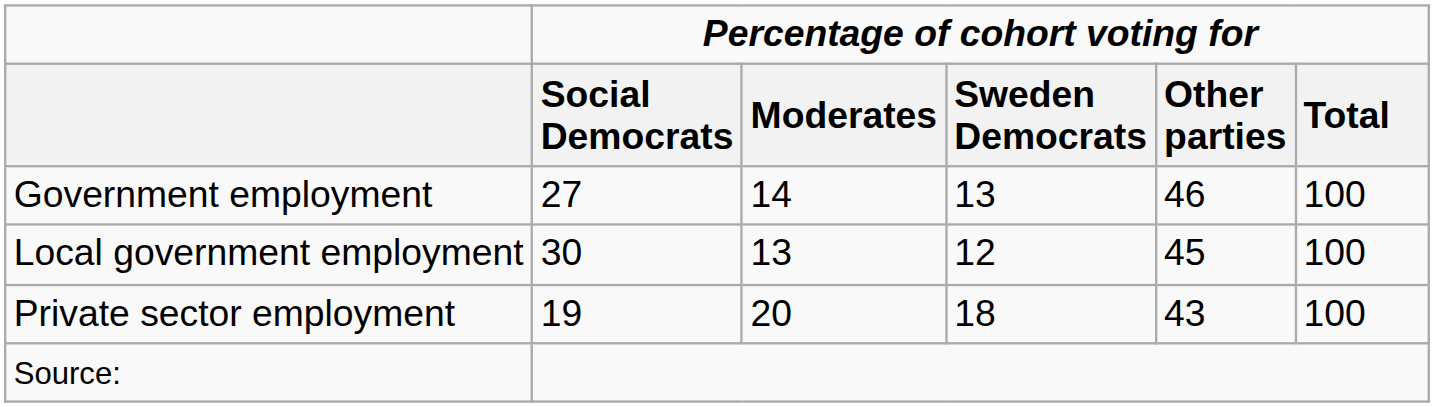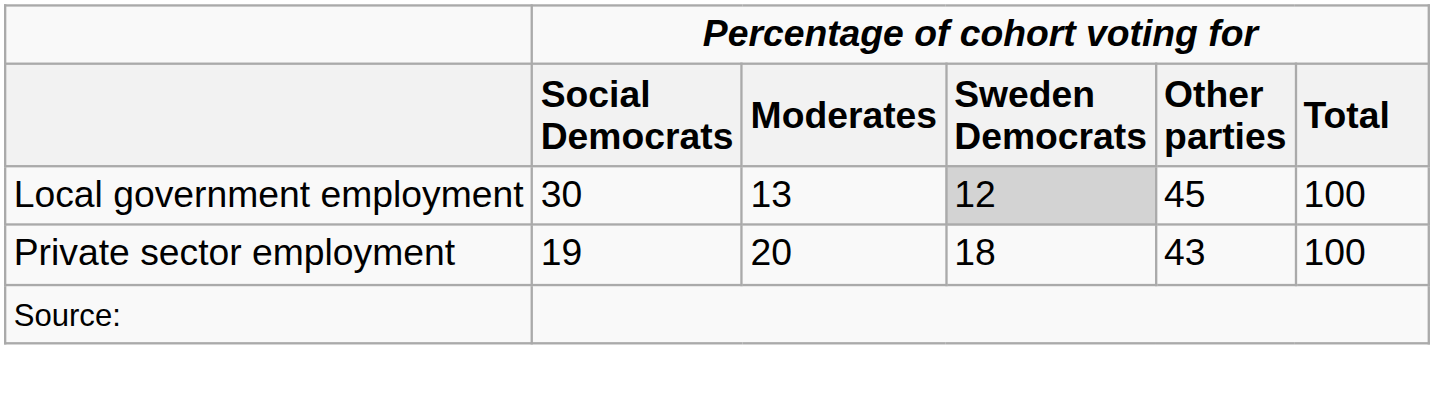- row: Government employment | 27 | 14 | 13 | 46 | 100
Local government employment | Percentage of cohort voting for / Sweden Democrats: no background -> lightgrey background
